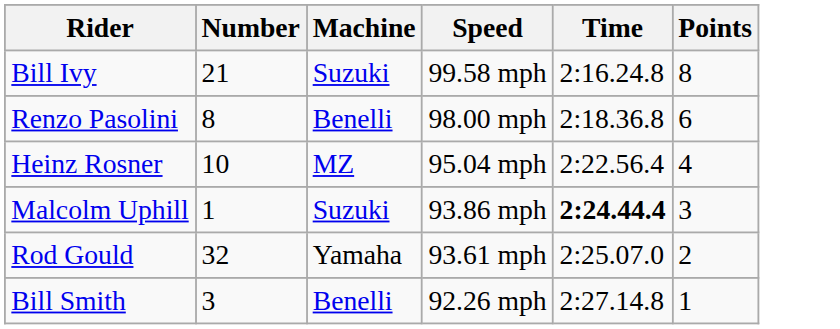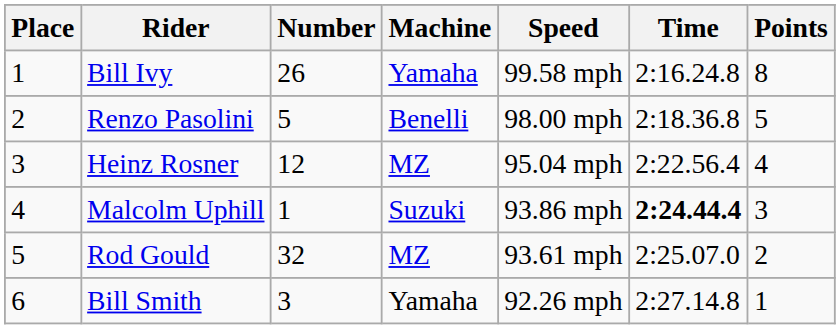+ column: Place | 1 | 2 | 3 | 4 | 5 | 6
Bill Ivy | Number: 21 -> 26
Bill Ivy | Machine: Suzuki -> Yamaha
Renzo Pasolini | Number: 8 -> 5
Renzo Pasolini | Points: 6 -> 5
Heinz Rosner | Number: 10 -> 12
Rod Gould | Machine: Yamaha -> MZ
Bill Smith | Machine: Benelli -> Yamaha
